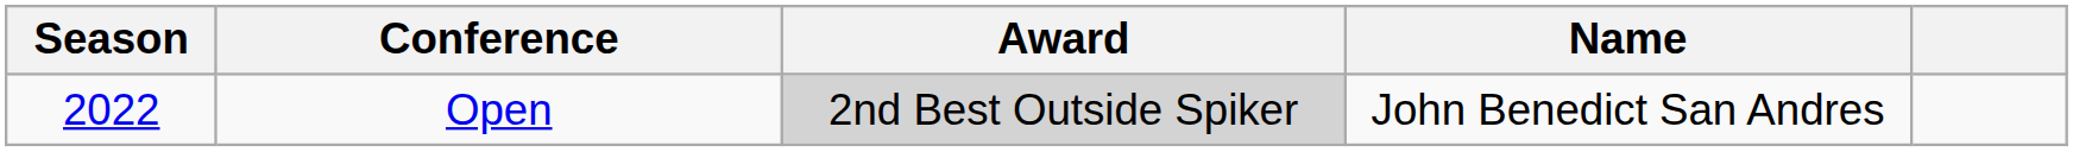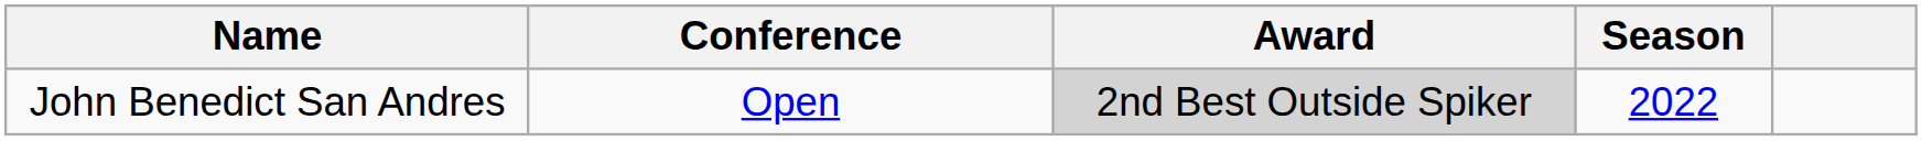columns swapped: Season <-> Name
